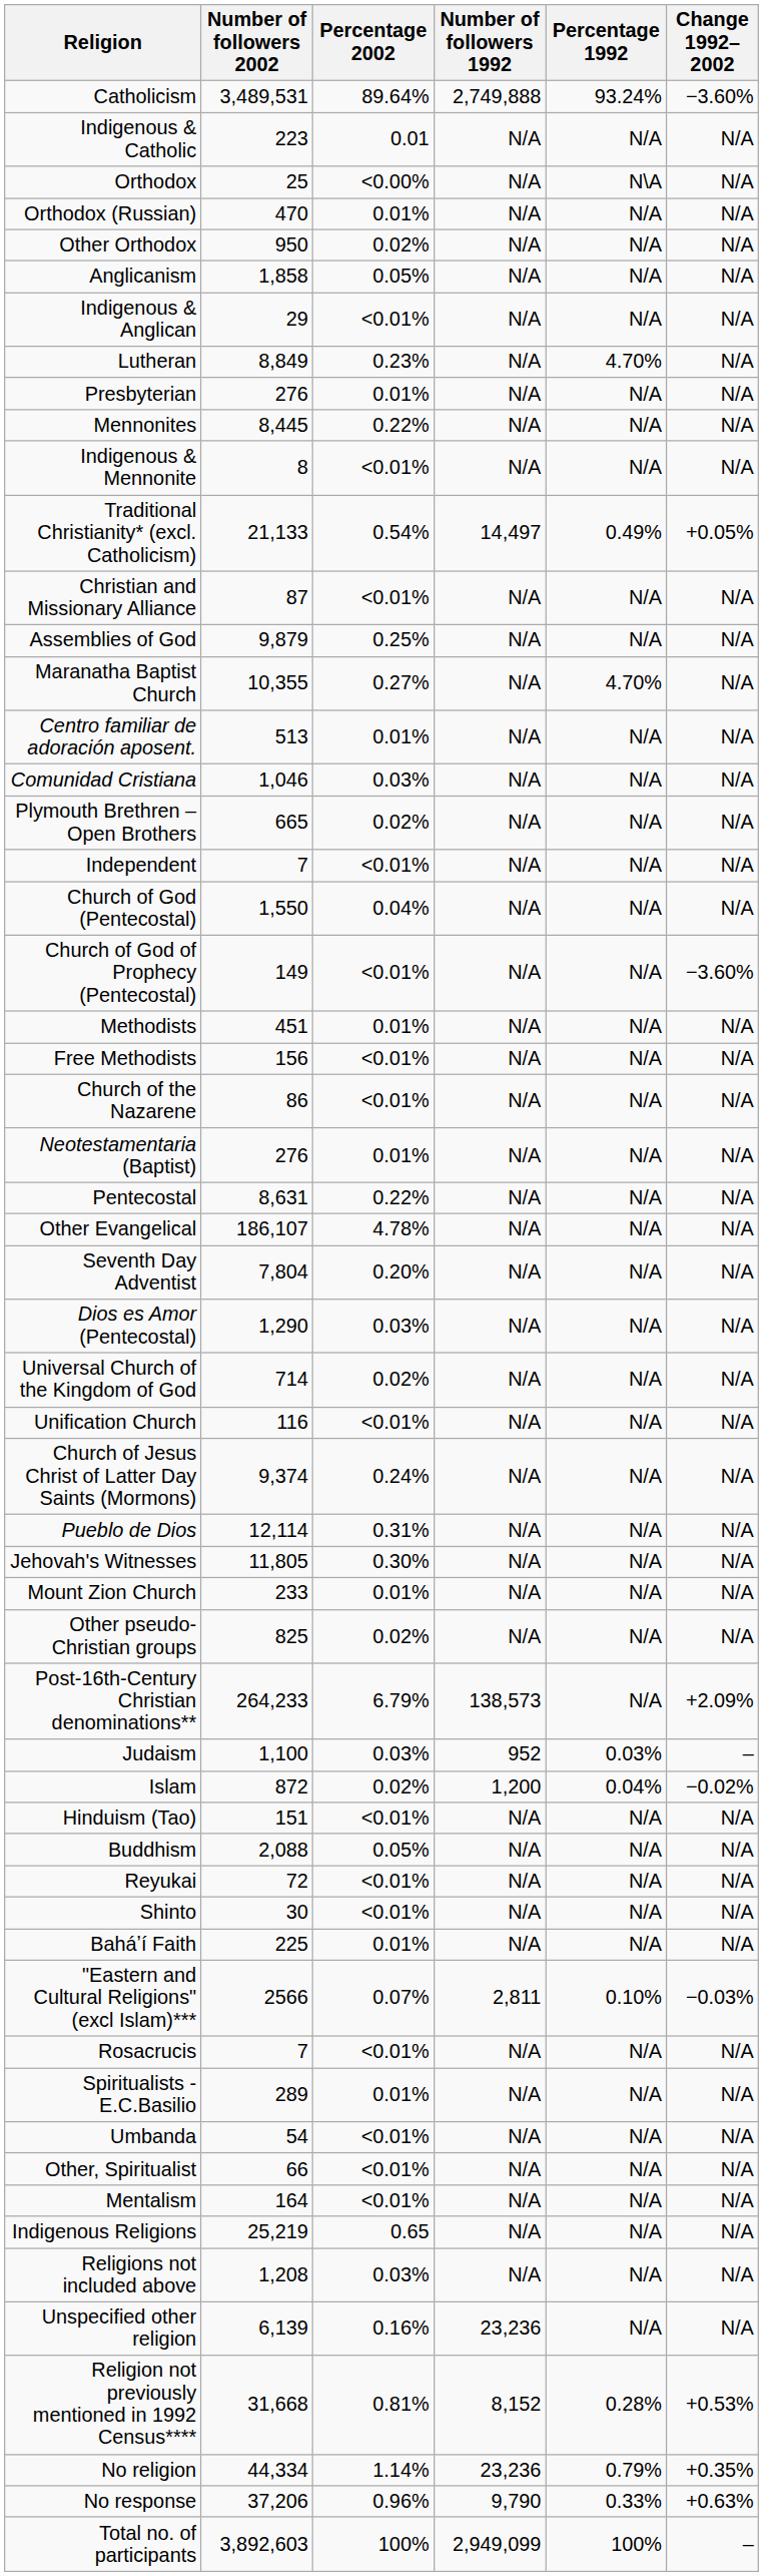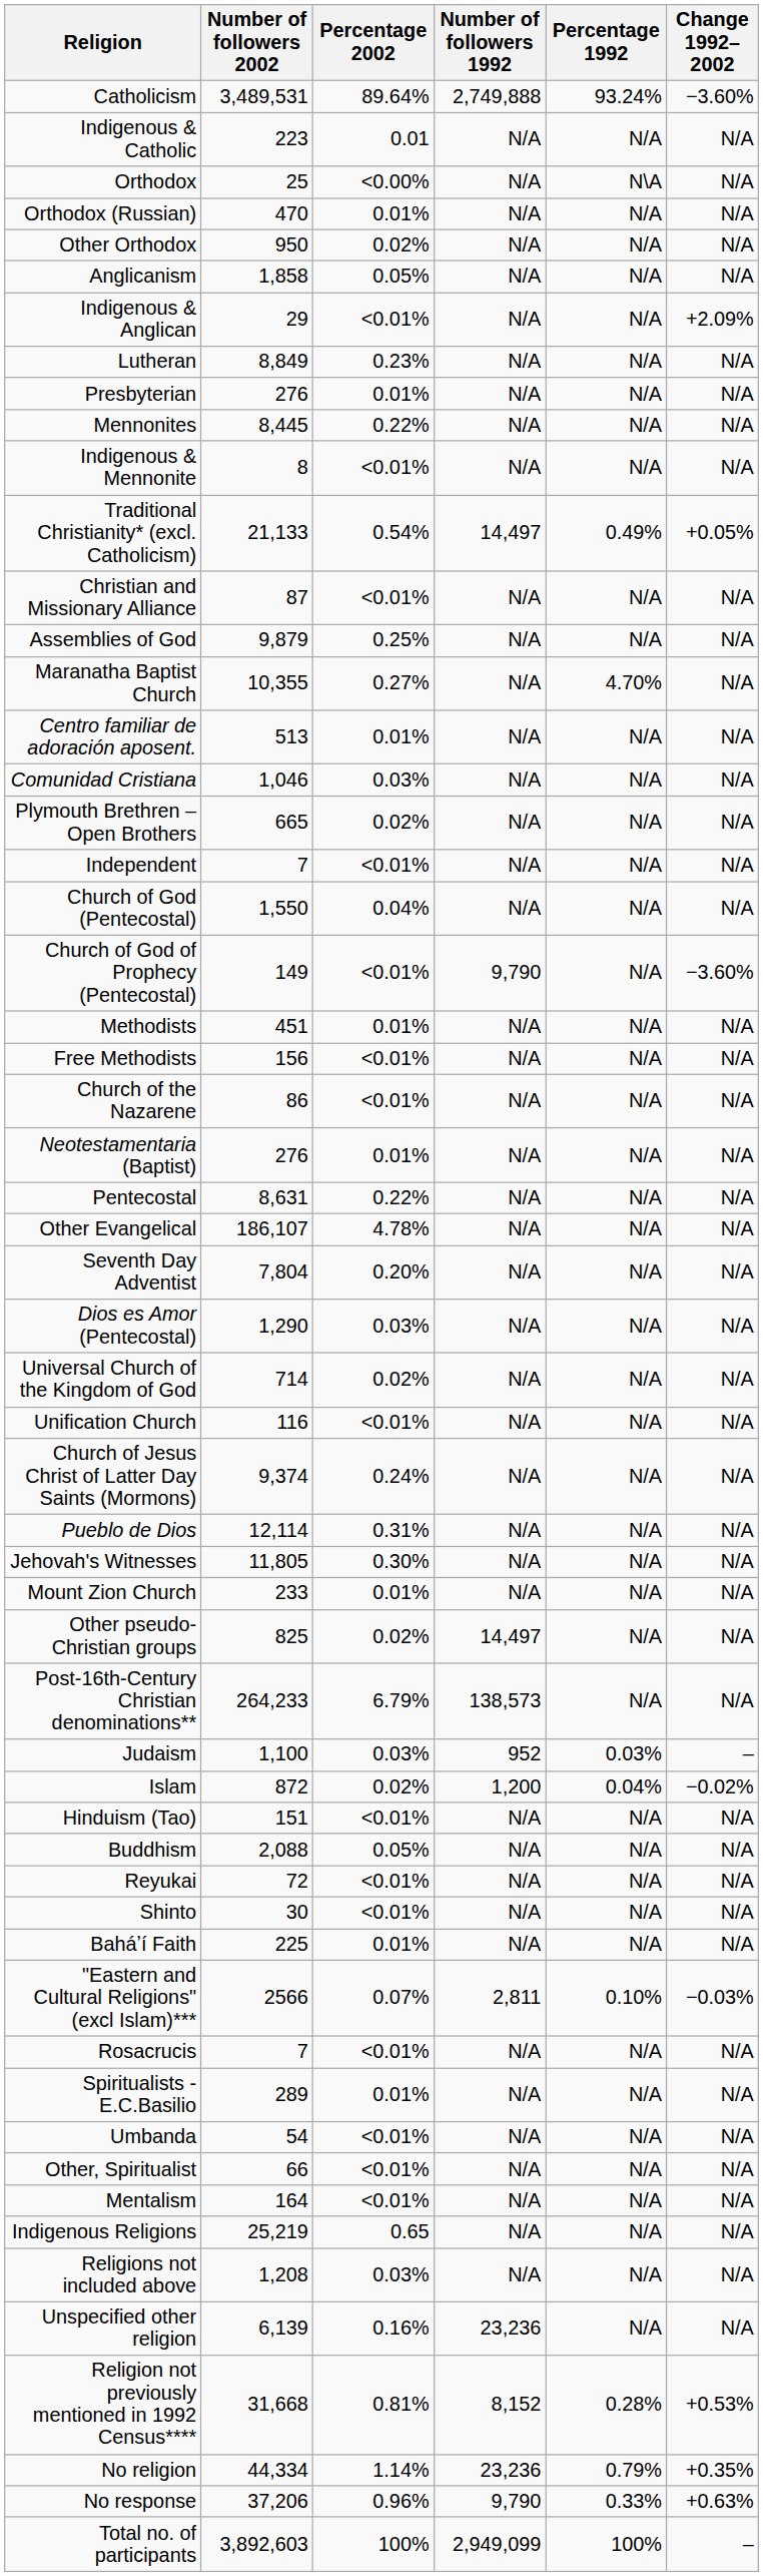Indigenous & Anglican | Change 1992–2002: N/A -> +2.09%
Lutheran | Percentage 1992: 4.70% -> N/A
Church of God of Prophecy (Pentecostal) | Number of followers 1992: N/A -> 9,790
Other pseudo-Christian groups | Number of followers 1992: N/A -> 14,497
Post-16th-Century Christian denominations** | Change 1992–2002: +2.09% -> N/A
